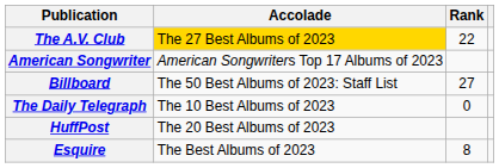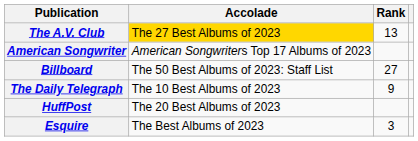The A.V. Club | Rank: 22 -> 13
The Daily Telegraph | Rank: 0 -> 9
Esquire | Rank: 8 -> 3
